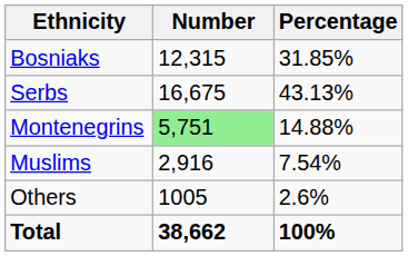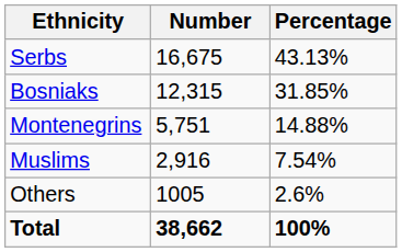rows swapped: Serbs <-> Bosniaks
Montenegrins | Number: lightgreen background -> no background
